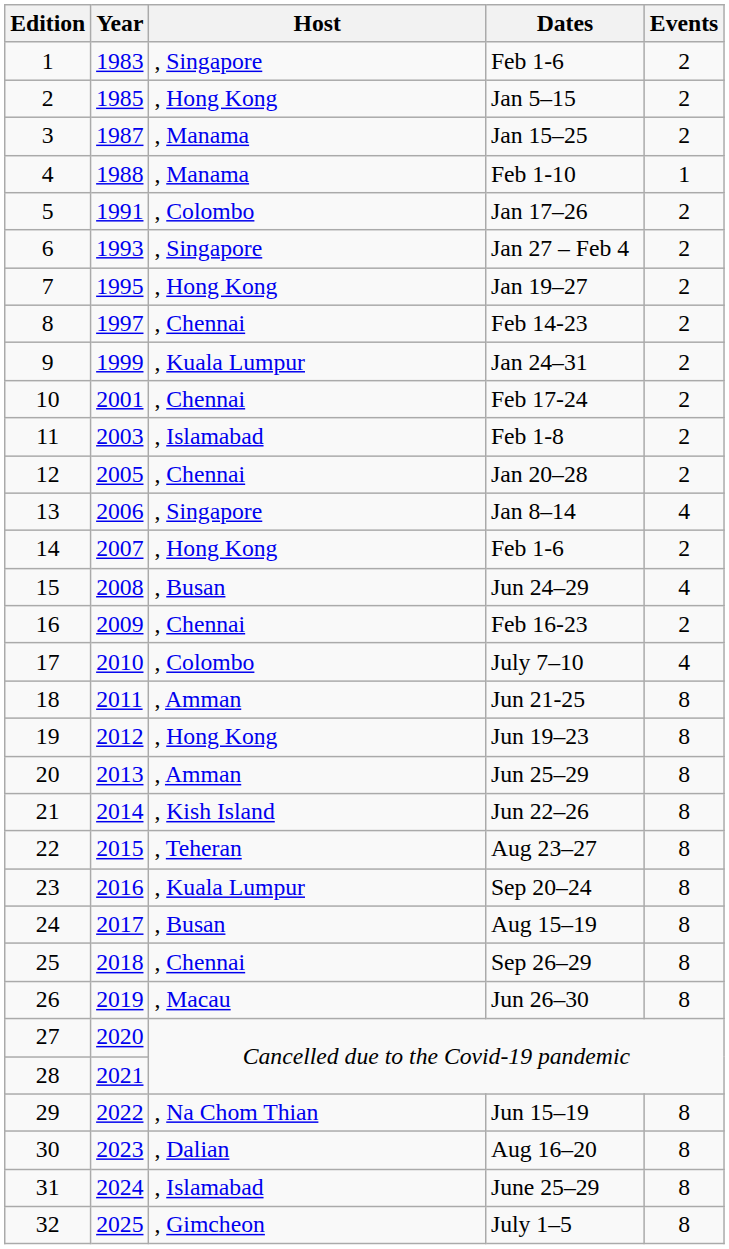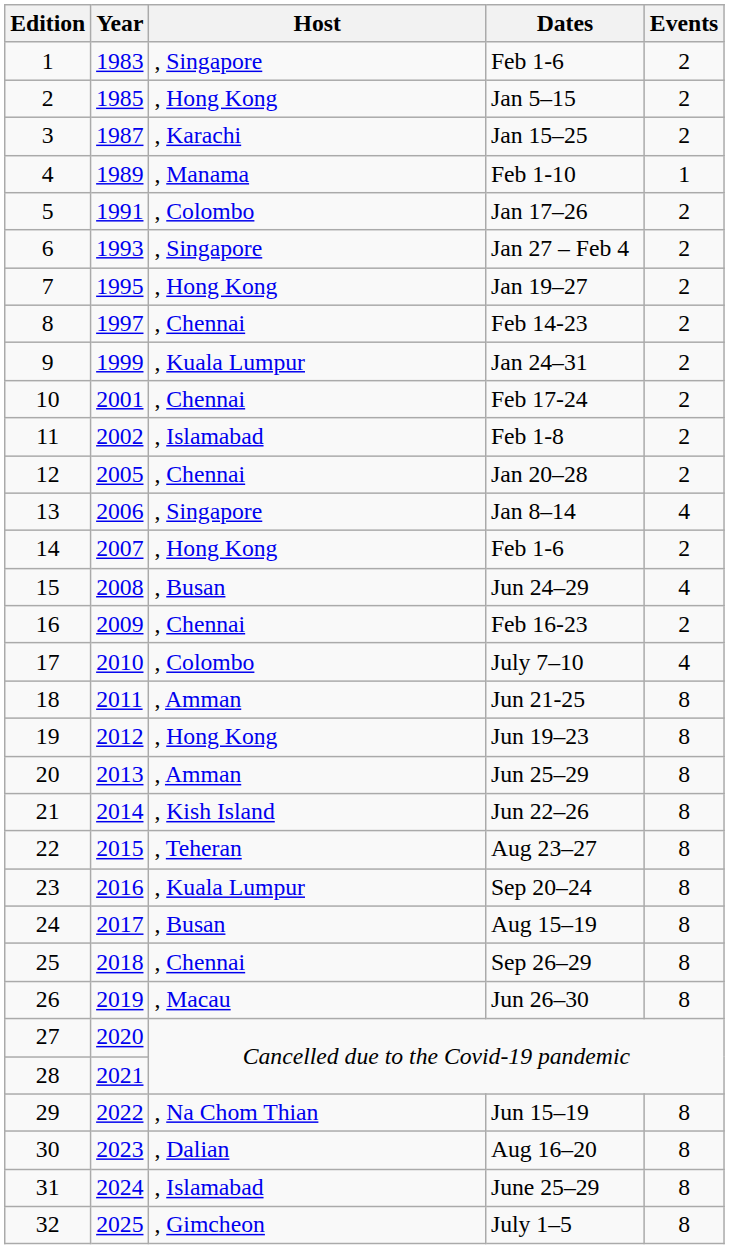Jan 15–25 | Host: , Manama -> , Karachi
Feb 1-10 | Year: 1988 -> 1989
Feb 1-8 | Year: 2003 -> 2002
